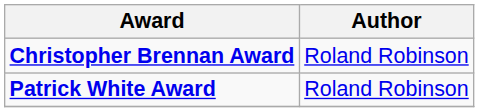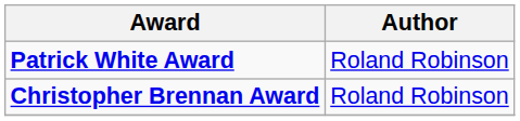rows swapped: Christopher Brennan Award <-> Patrick White Award
